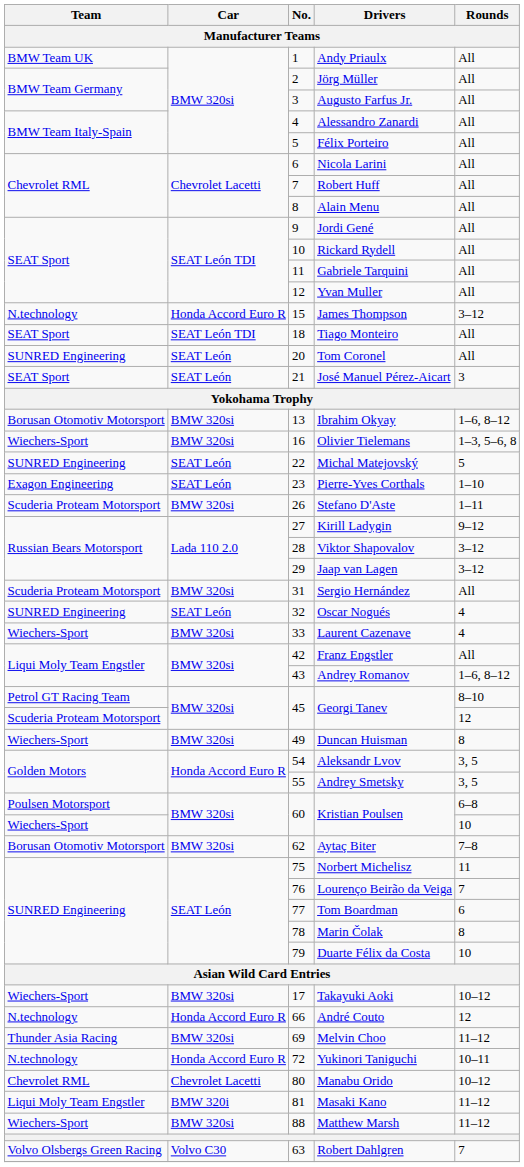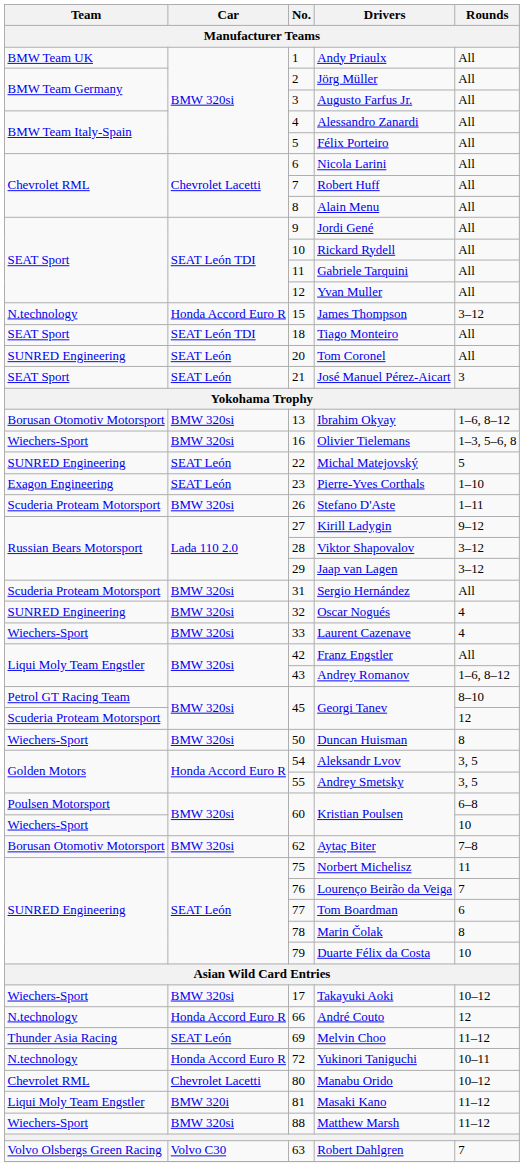Oscar Nogués | Car: SEAT León -> BMW 320si
Duncan Huisman | No.: 49 -> 50
Melvin Choo | Car: BMW 320si -> SEAT León
